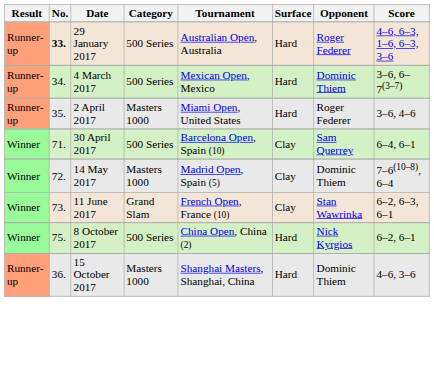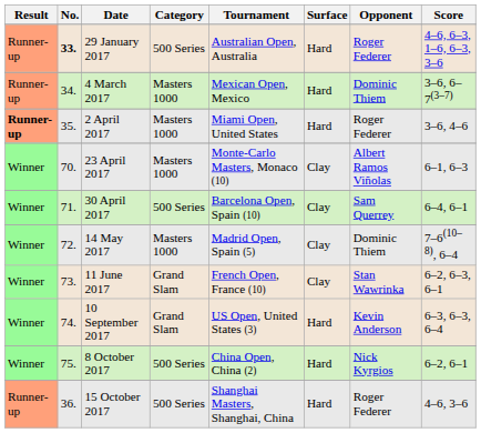4 March 2017 | Category: 500 Series -> Masters 1000
2 April 2017 | Result: normal -> bold
+ row: Winner | 70. | 23 April 2017 | Masters 1000 | Monte-Carlo Masters, Monaco (10) | Clay | Albert Ramos Viñolas | 6–1, 6–3
+ row: Winner | 74. | 10 September 2017 | Grand Slam | US Open, United States (3) | Hard | Kevin Anderson | 6–3, 6–3, 6–4
15 October 2017 | Category: Masters 1000 -> 500 Series
15 October 2017 | Opponent: Dominic Thiem -> Roger Federer
